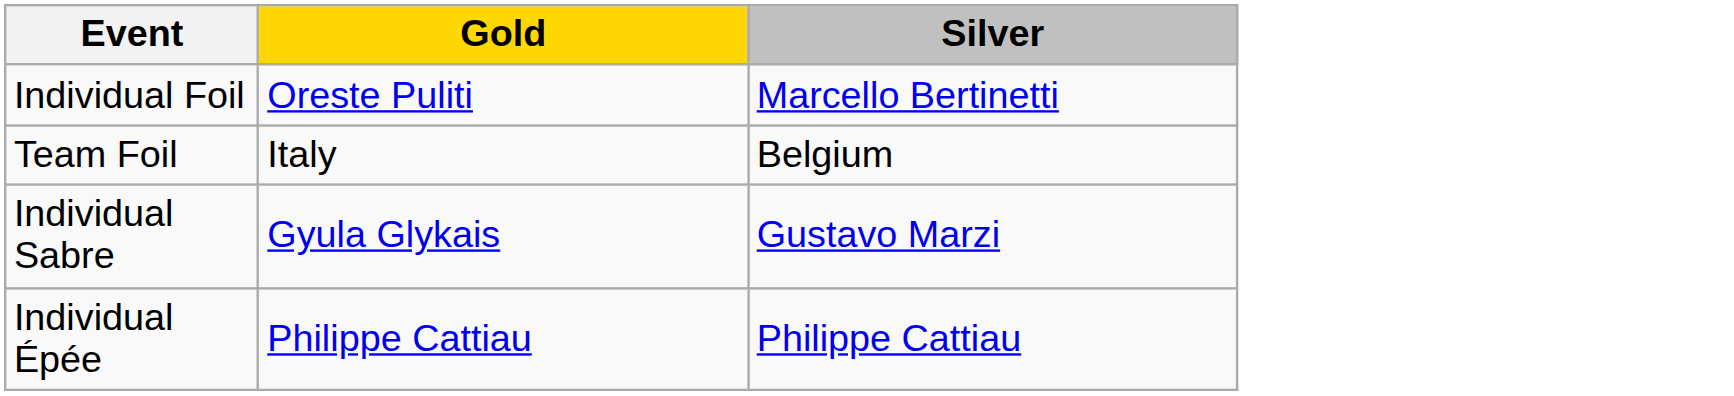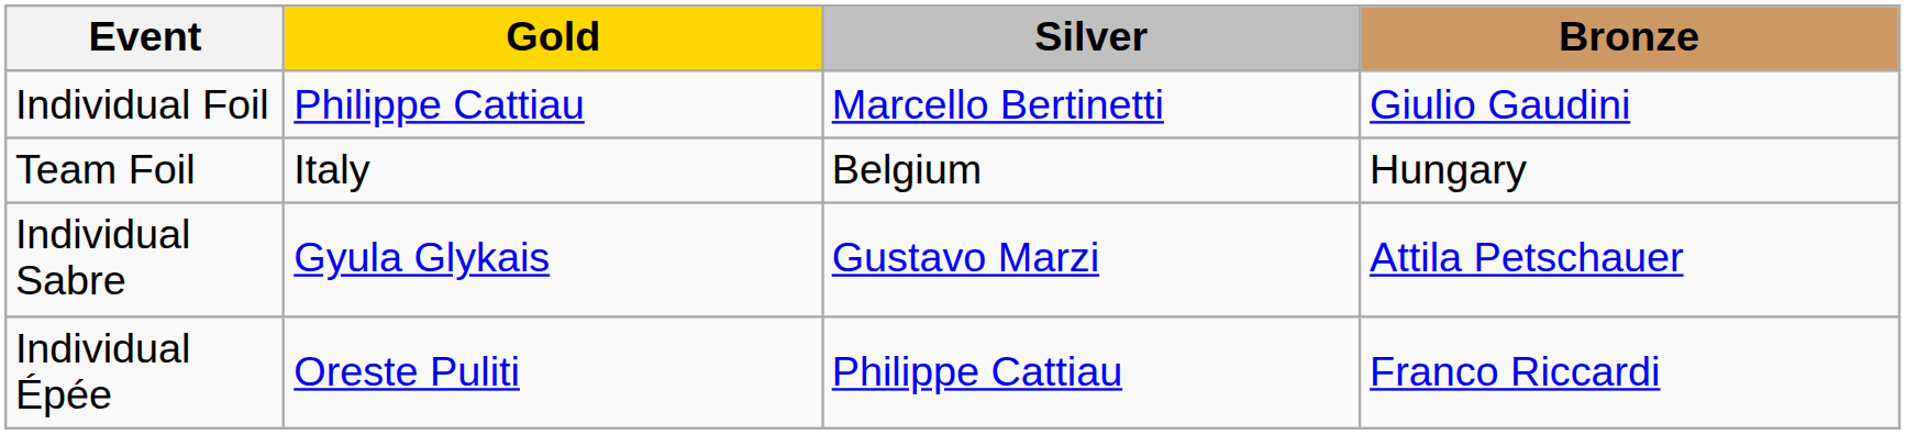+ column: Bronze | Giulio Gaudini | Hungary | Attila Petschauer | Franco Riccardi
Individual Foil | Gold: Oreste Puliti -> Philippe Cattiau
Individual Épée | Gold: Philippe Cattiau -> Oreste Puliti
